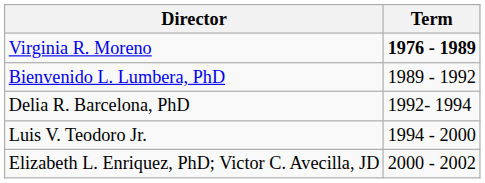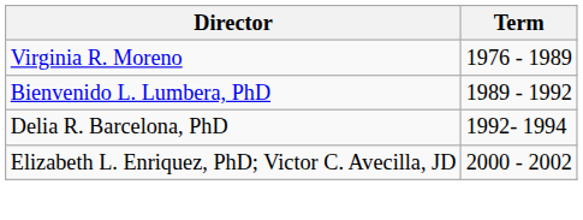Virginia R. Moreno | Term: bold -> normal
- row: Luis V. Teodoro Jr. | 1994 - 2000
